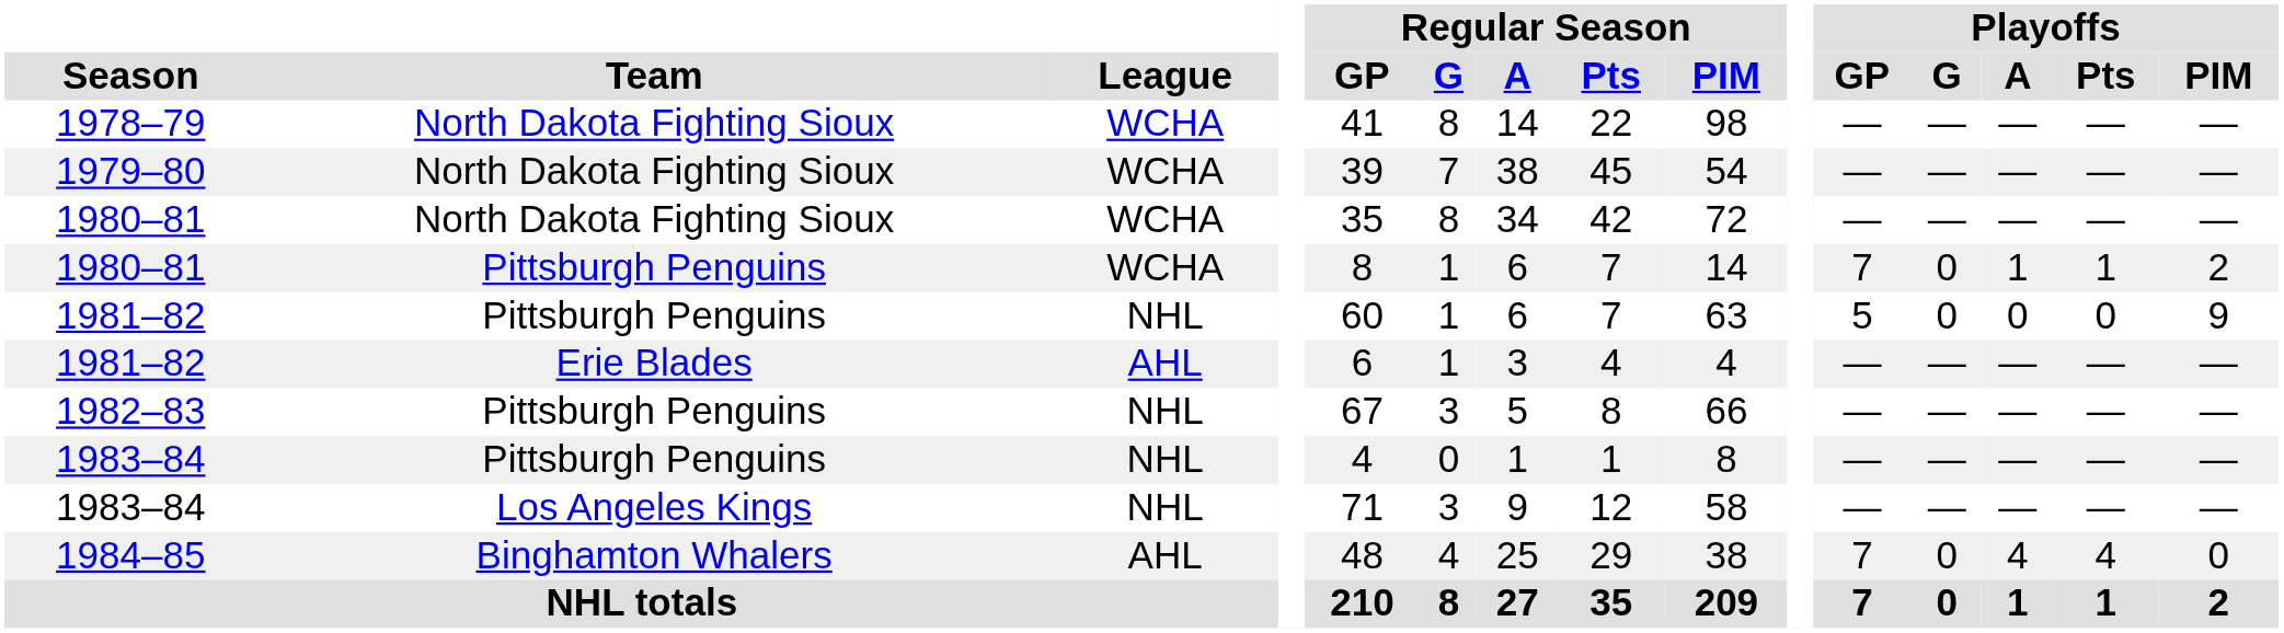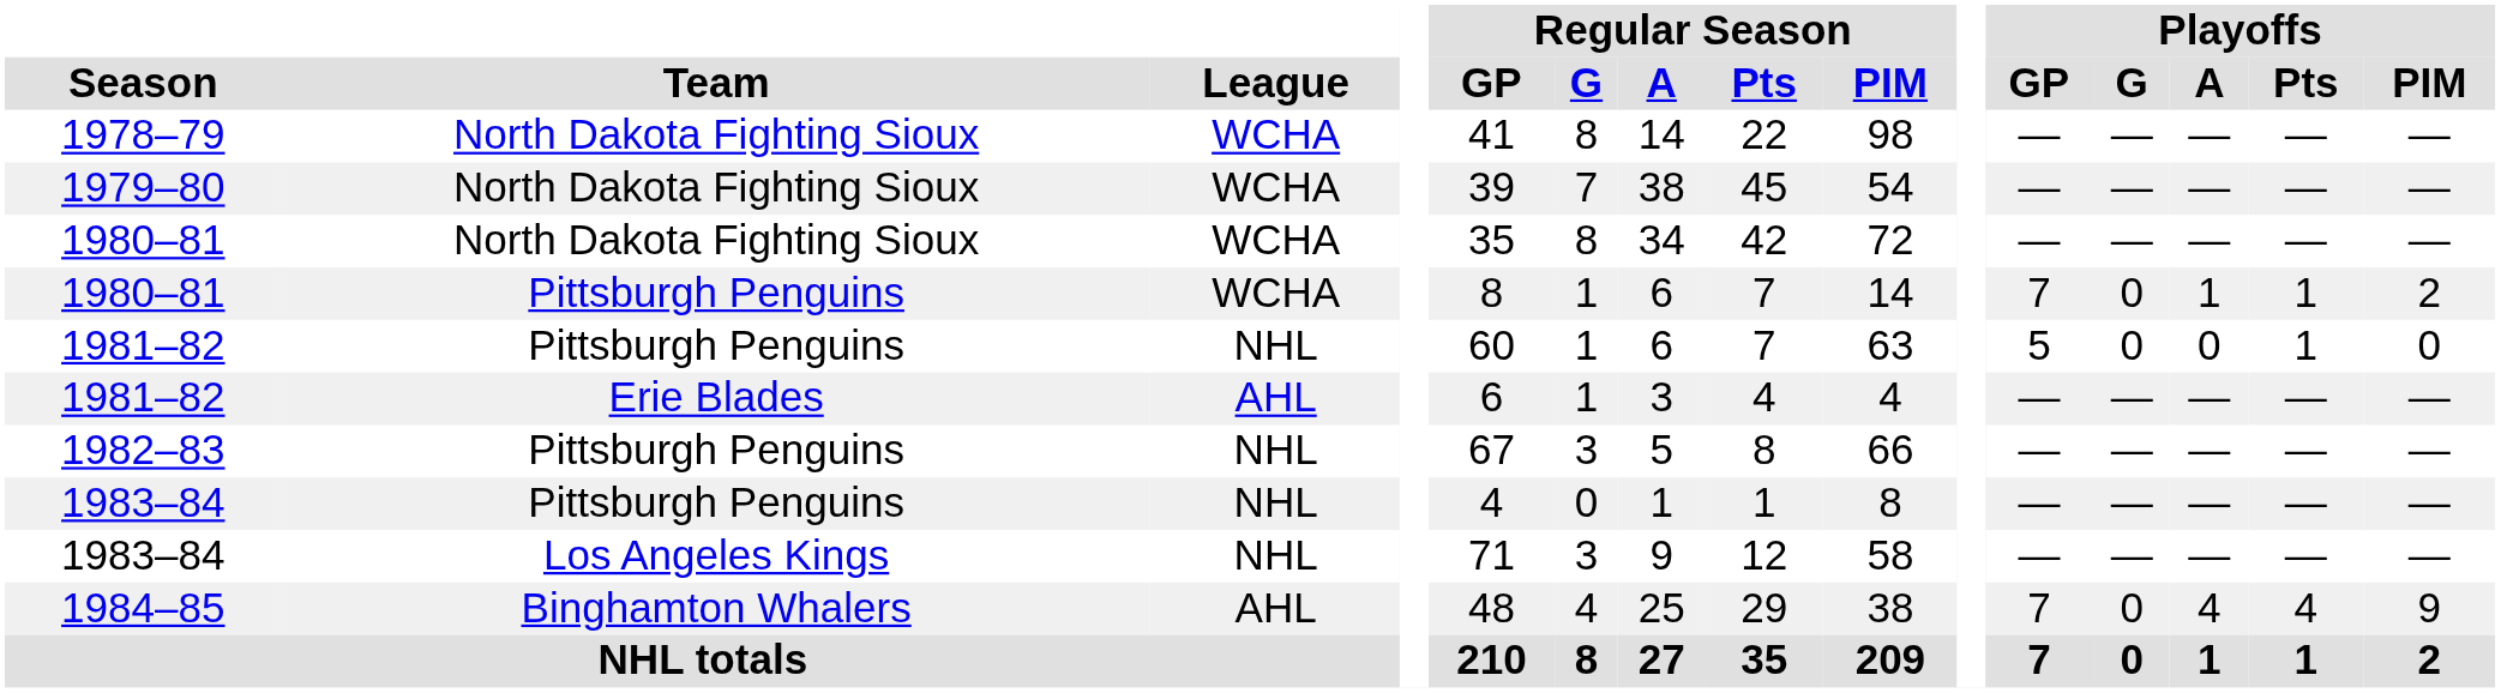1981–82 / Pittsburgh Penguins | Playoffs / Pts: 0 -> 1
1981–82 / Pittsburgh Penguins | Playoffs / PIM: 9 -> 0
1984–85 | Playoffs / PIM: 0 -> 9
